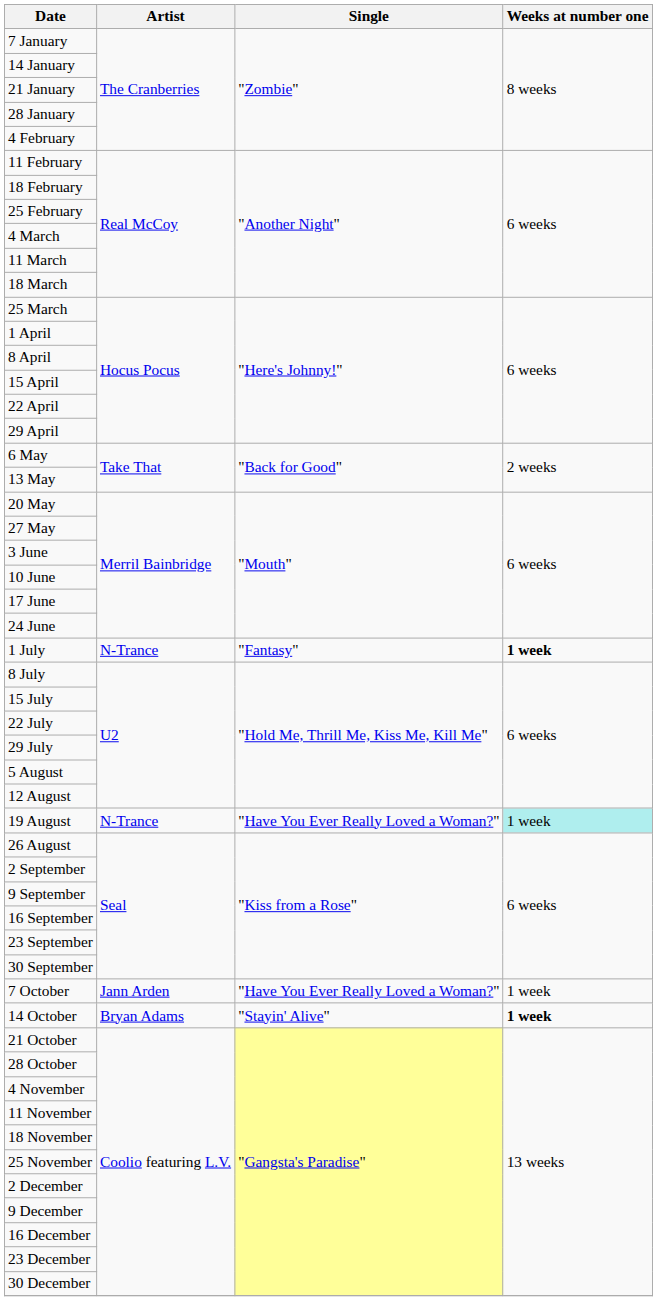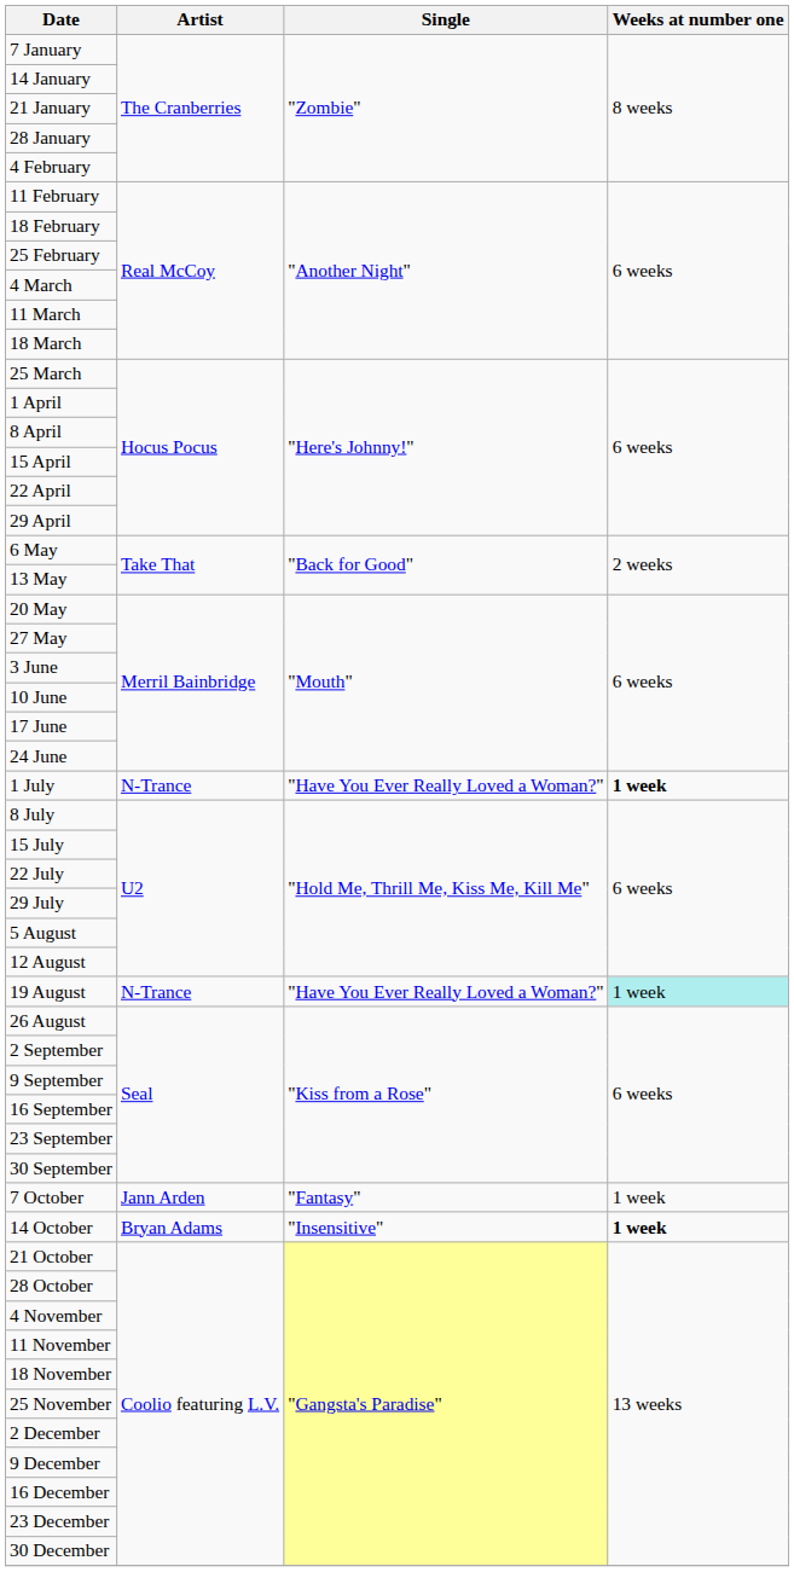1 July | Single: "Fantasy" -> "Have You Ever Really Loved a Woman?"
7 October | Single: "Have You Ever Really Loved a Woman?" -> "Fantasy"
14 October | Single: "Stayin' Alive" -> "Insensitive"
